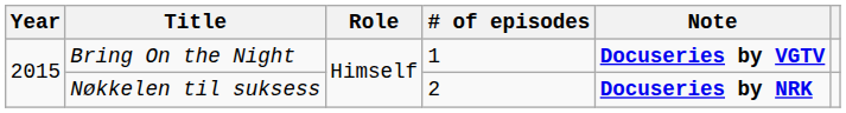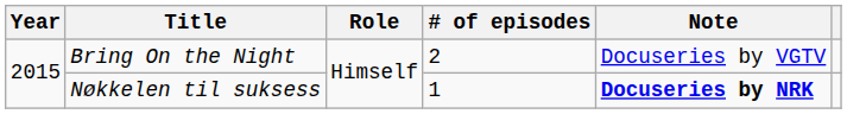Bring On the Night | # of episodes: 1 -> 2
Bring On the Night | Note: bold -> normal
Nøkkelen til suksess | # of episodes: 2 -> 1
